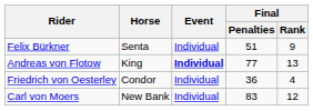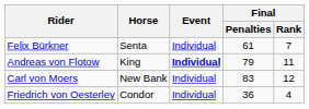Felix Bürkner | Final / Penalties: 51 -> 61
Felix Bürkner | Final / Rank: 9 -> 7
Andreas von Flotow | Final / Penalties: 77 -> 79
Andreas von Flotow | Final / Rank: 13 -> 11
rows swapped: Carl von Moers <-> Friedrich von Oesterley
